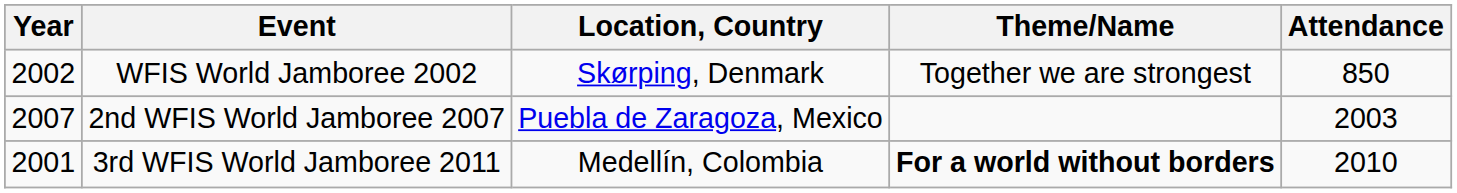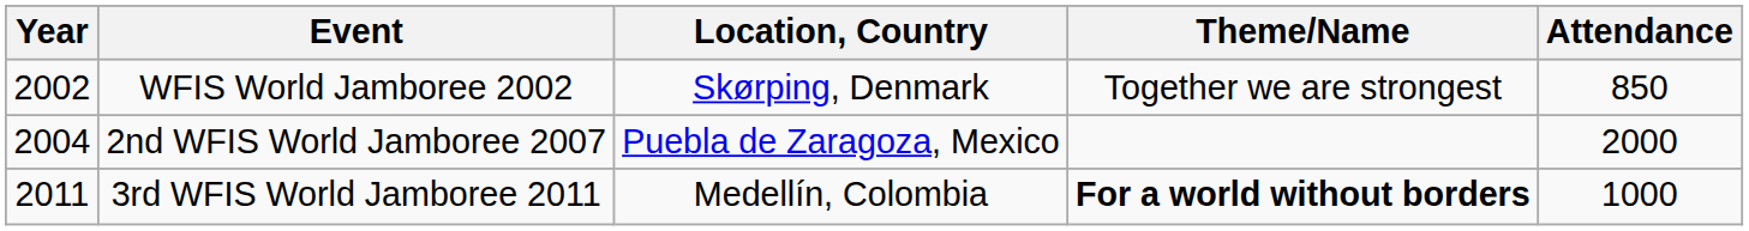2nd WFIS World Jamboree 2007 | Year: 2007 -> 2004
2nd WFIS World Jamboree 2007 | Attendance: 2003 -> 2000
3rd WFIS World Jamboree 2011 | Year: 2001 -> 2011
3rd WFIS World Jamboree 2011 | Attendance: 2010 -> 1000
